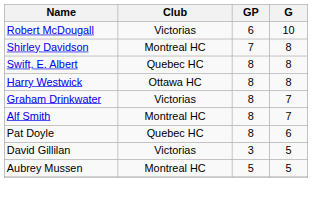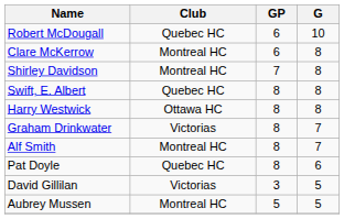Robert McDougall | Club: Victorias -> Quebec HC
+ row: Clare McKerrow | Montreal HC | 6 | 8
